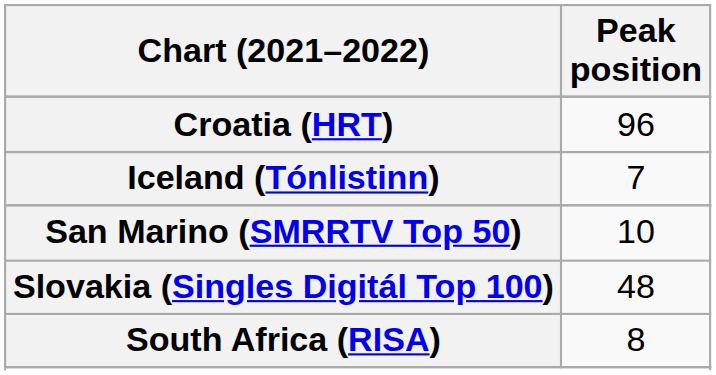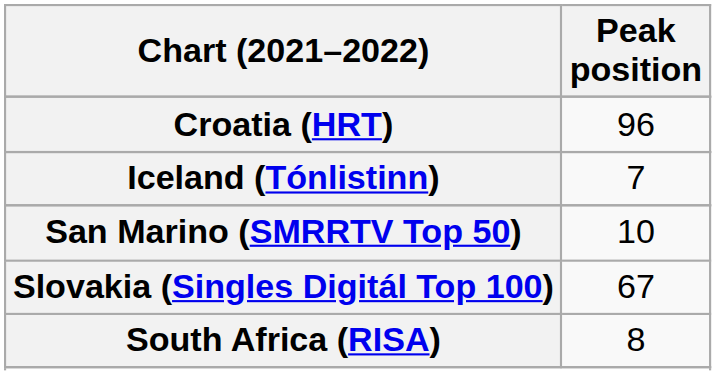Slovakia (Singles Digitál Top 100) | Peak position: 48 -> 67
